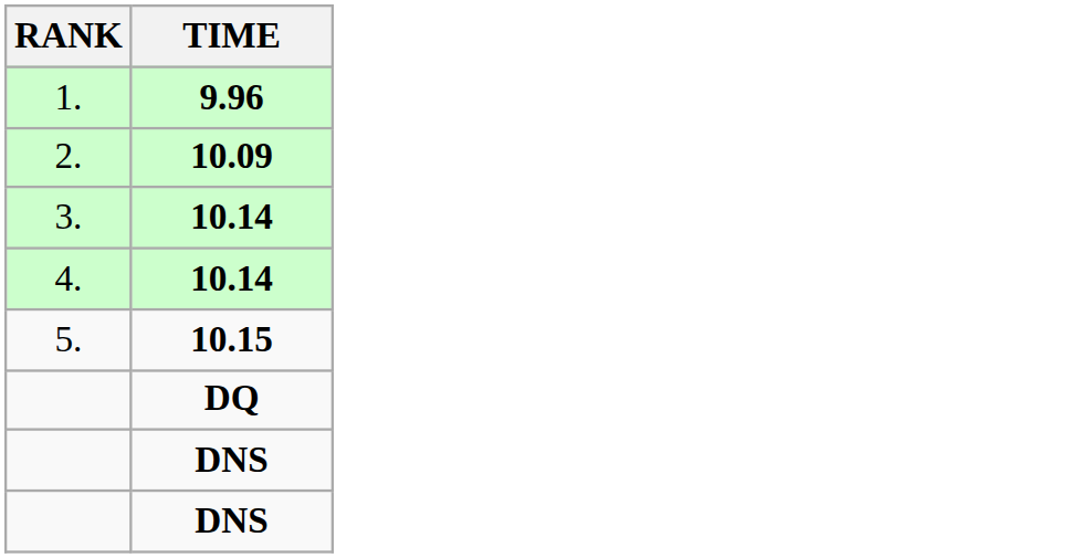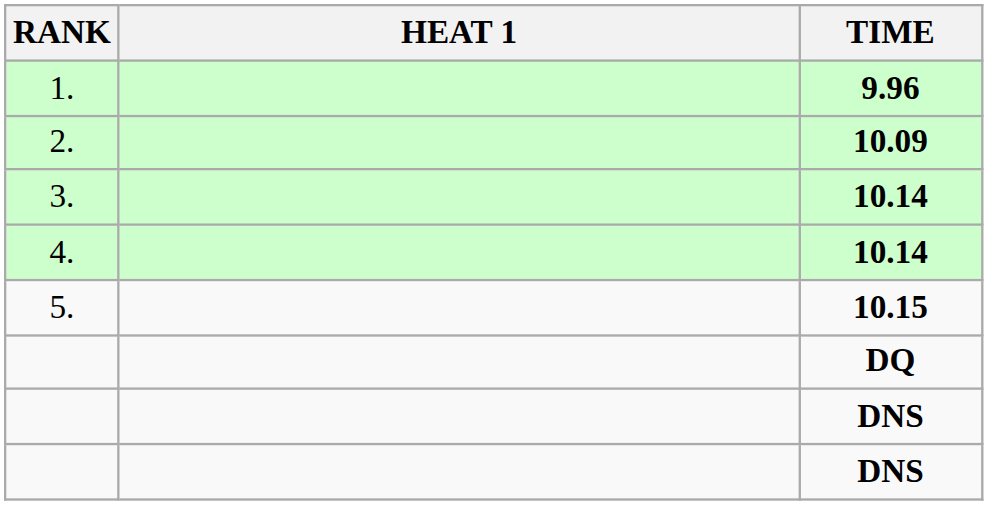+ column: HEAT 1
